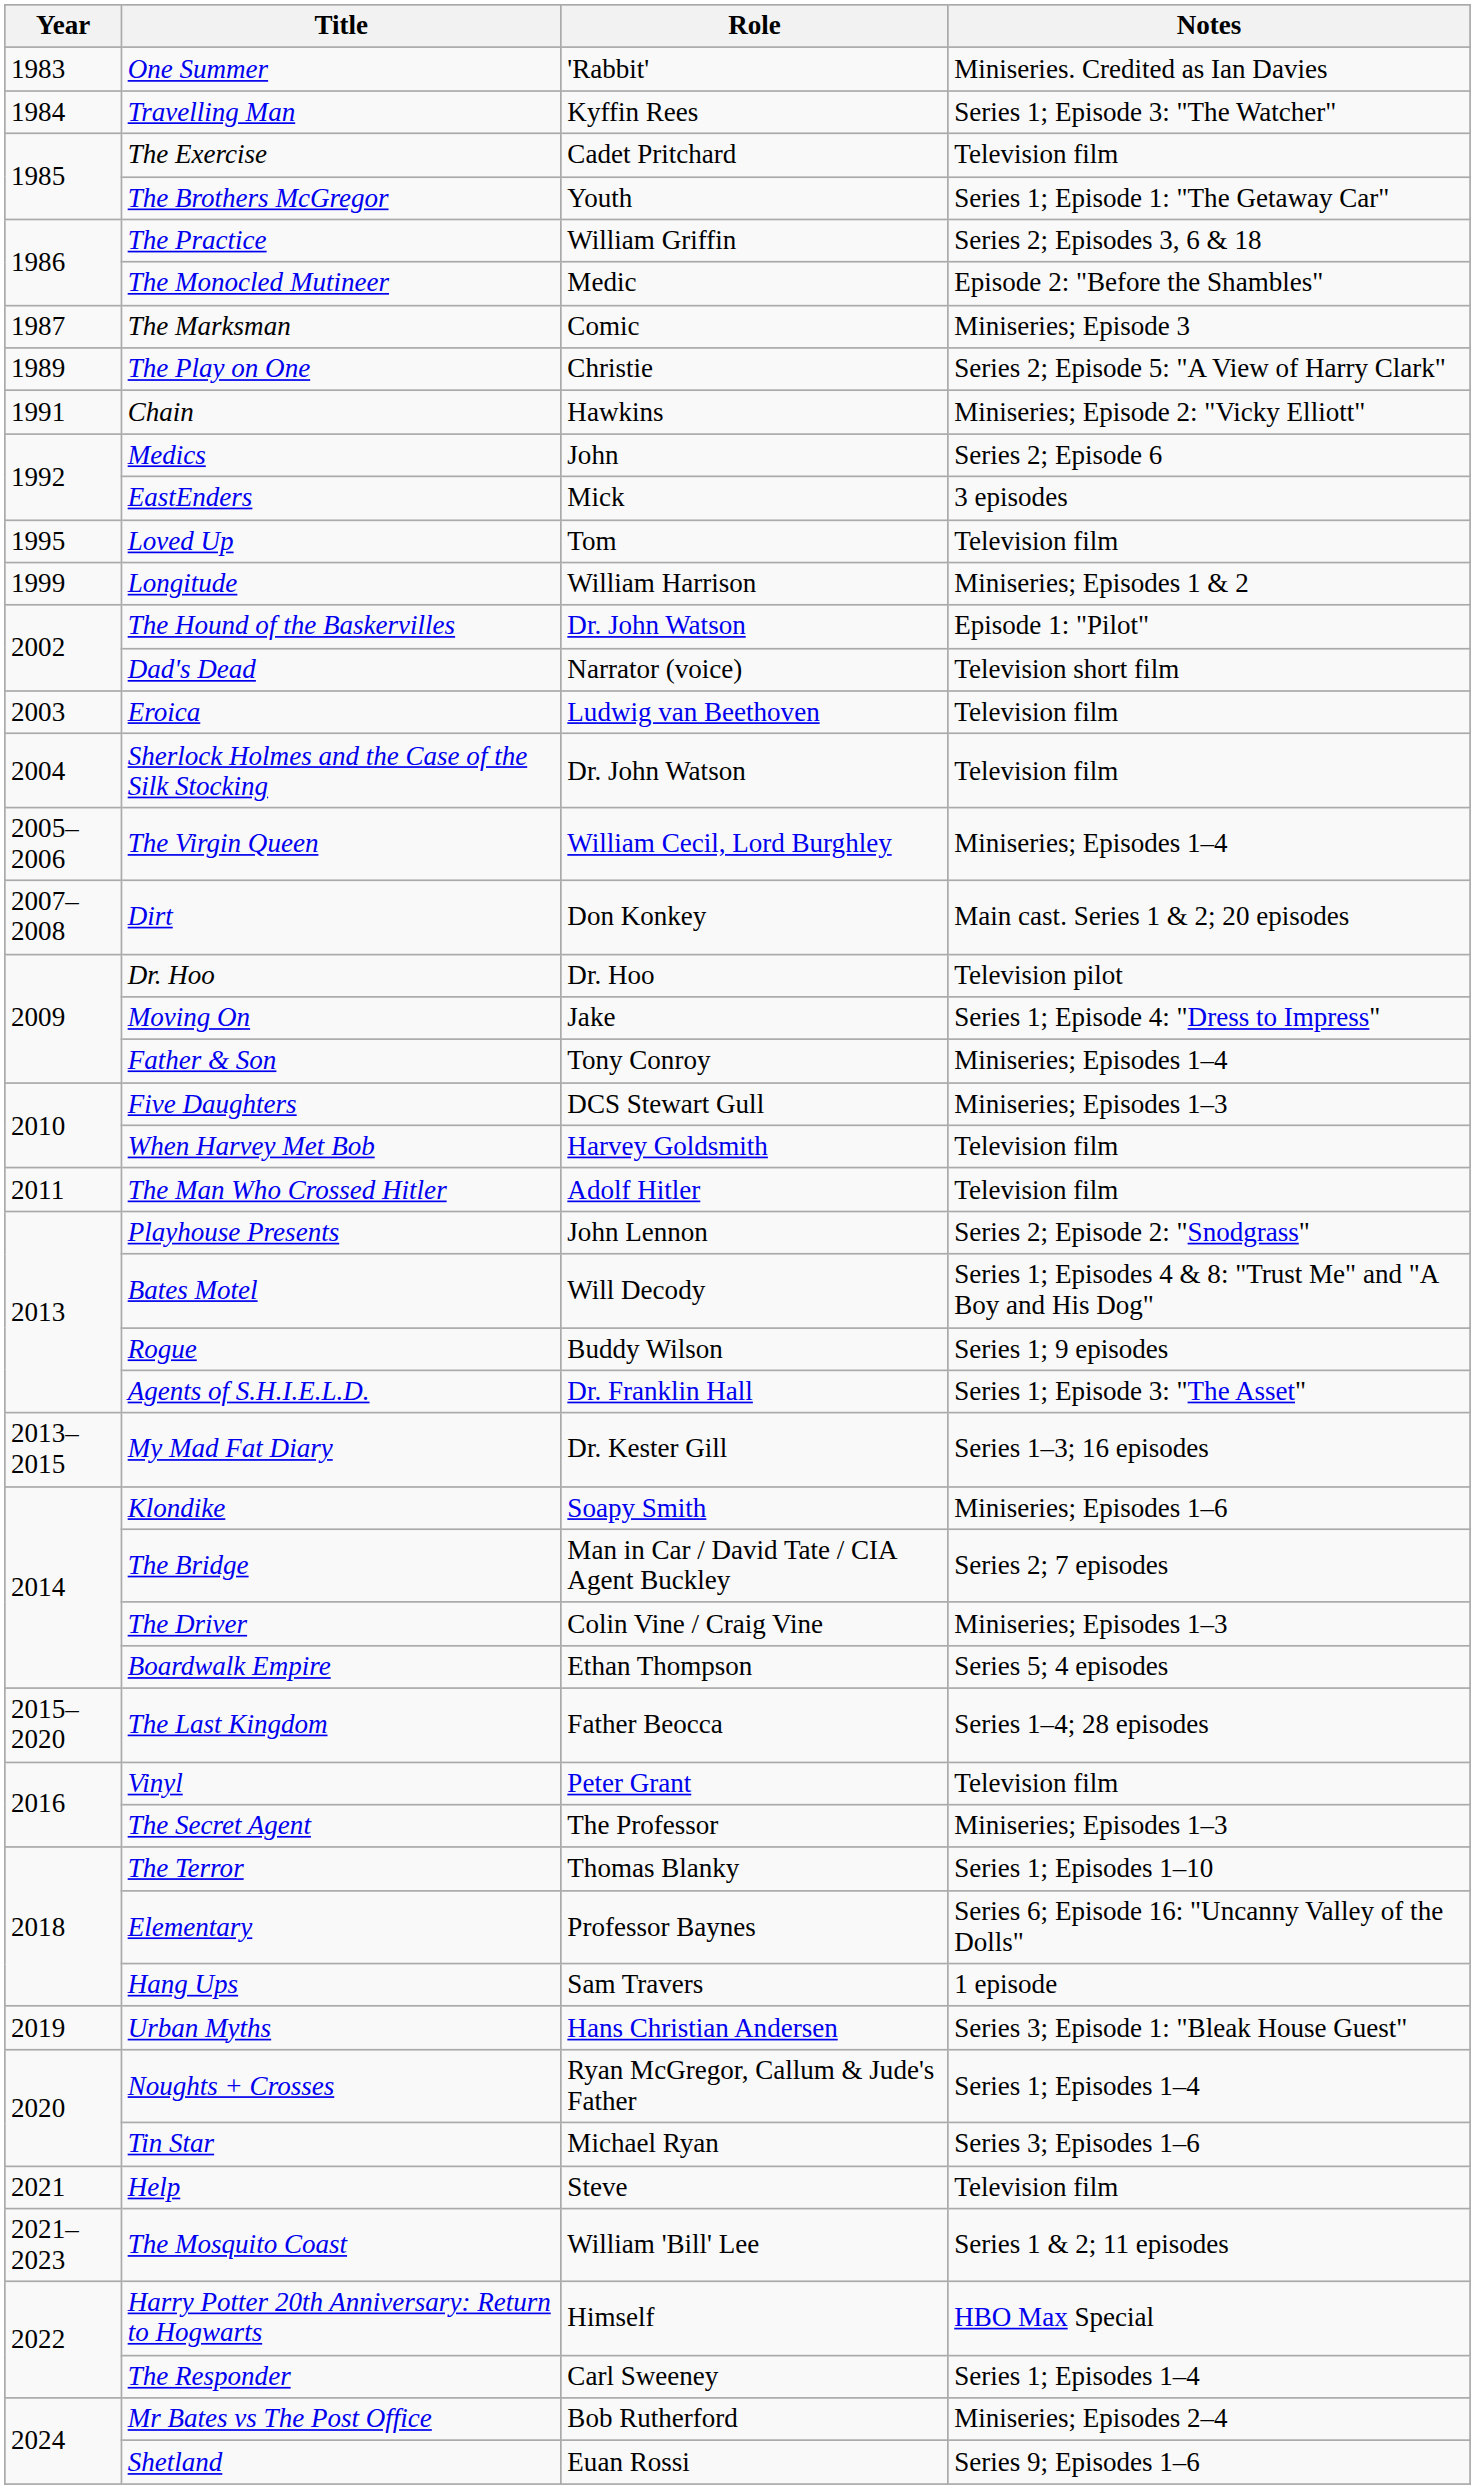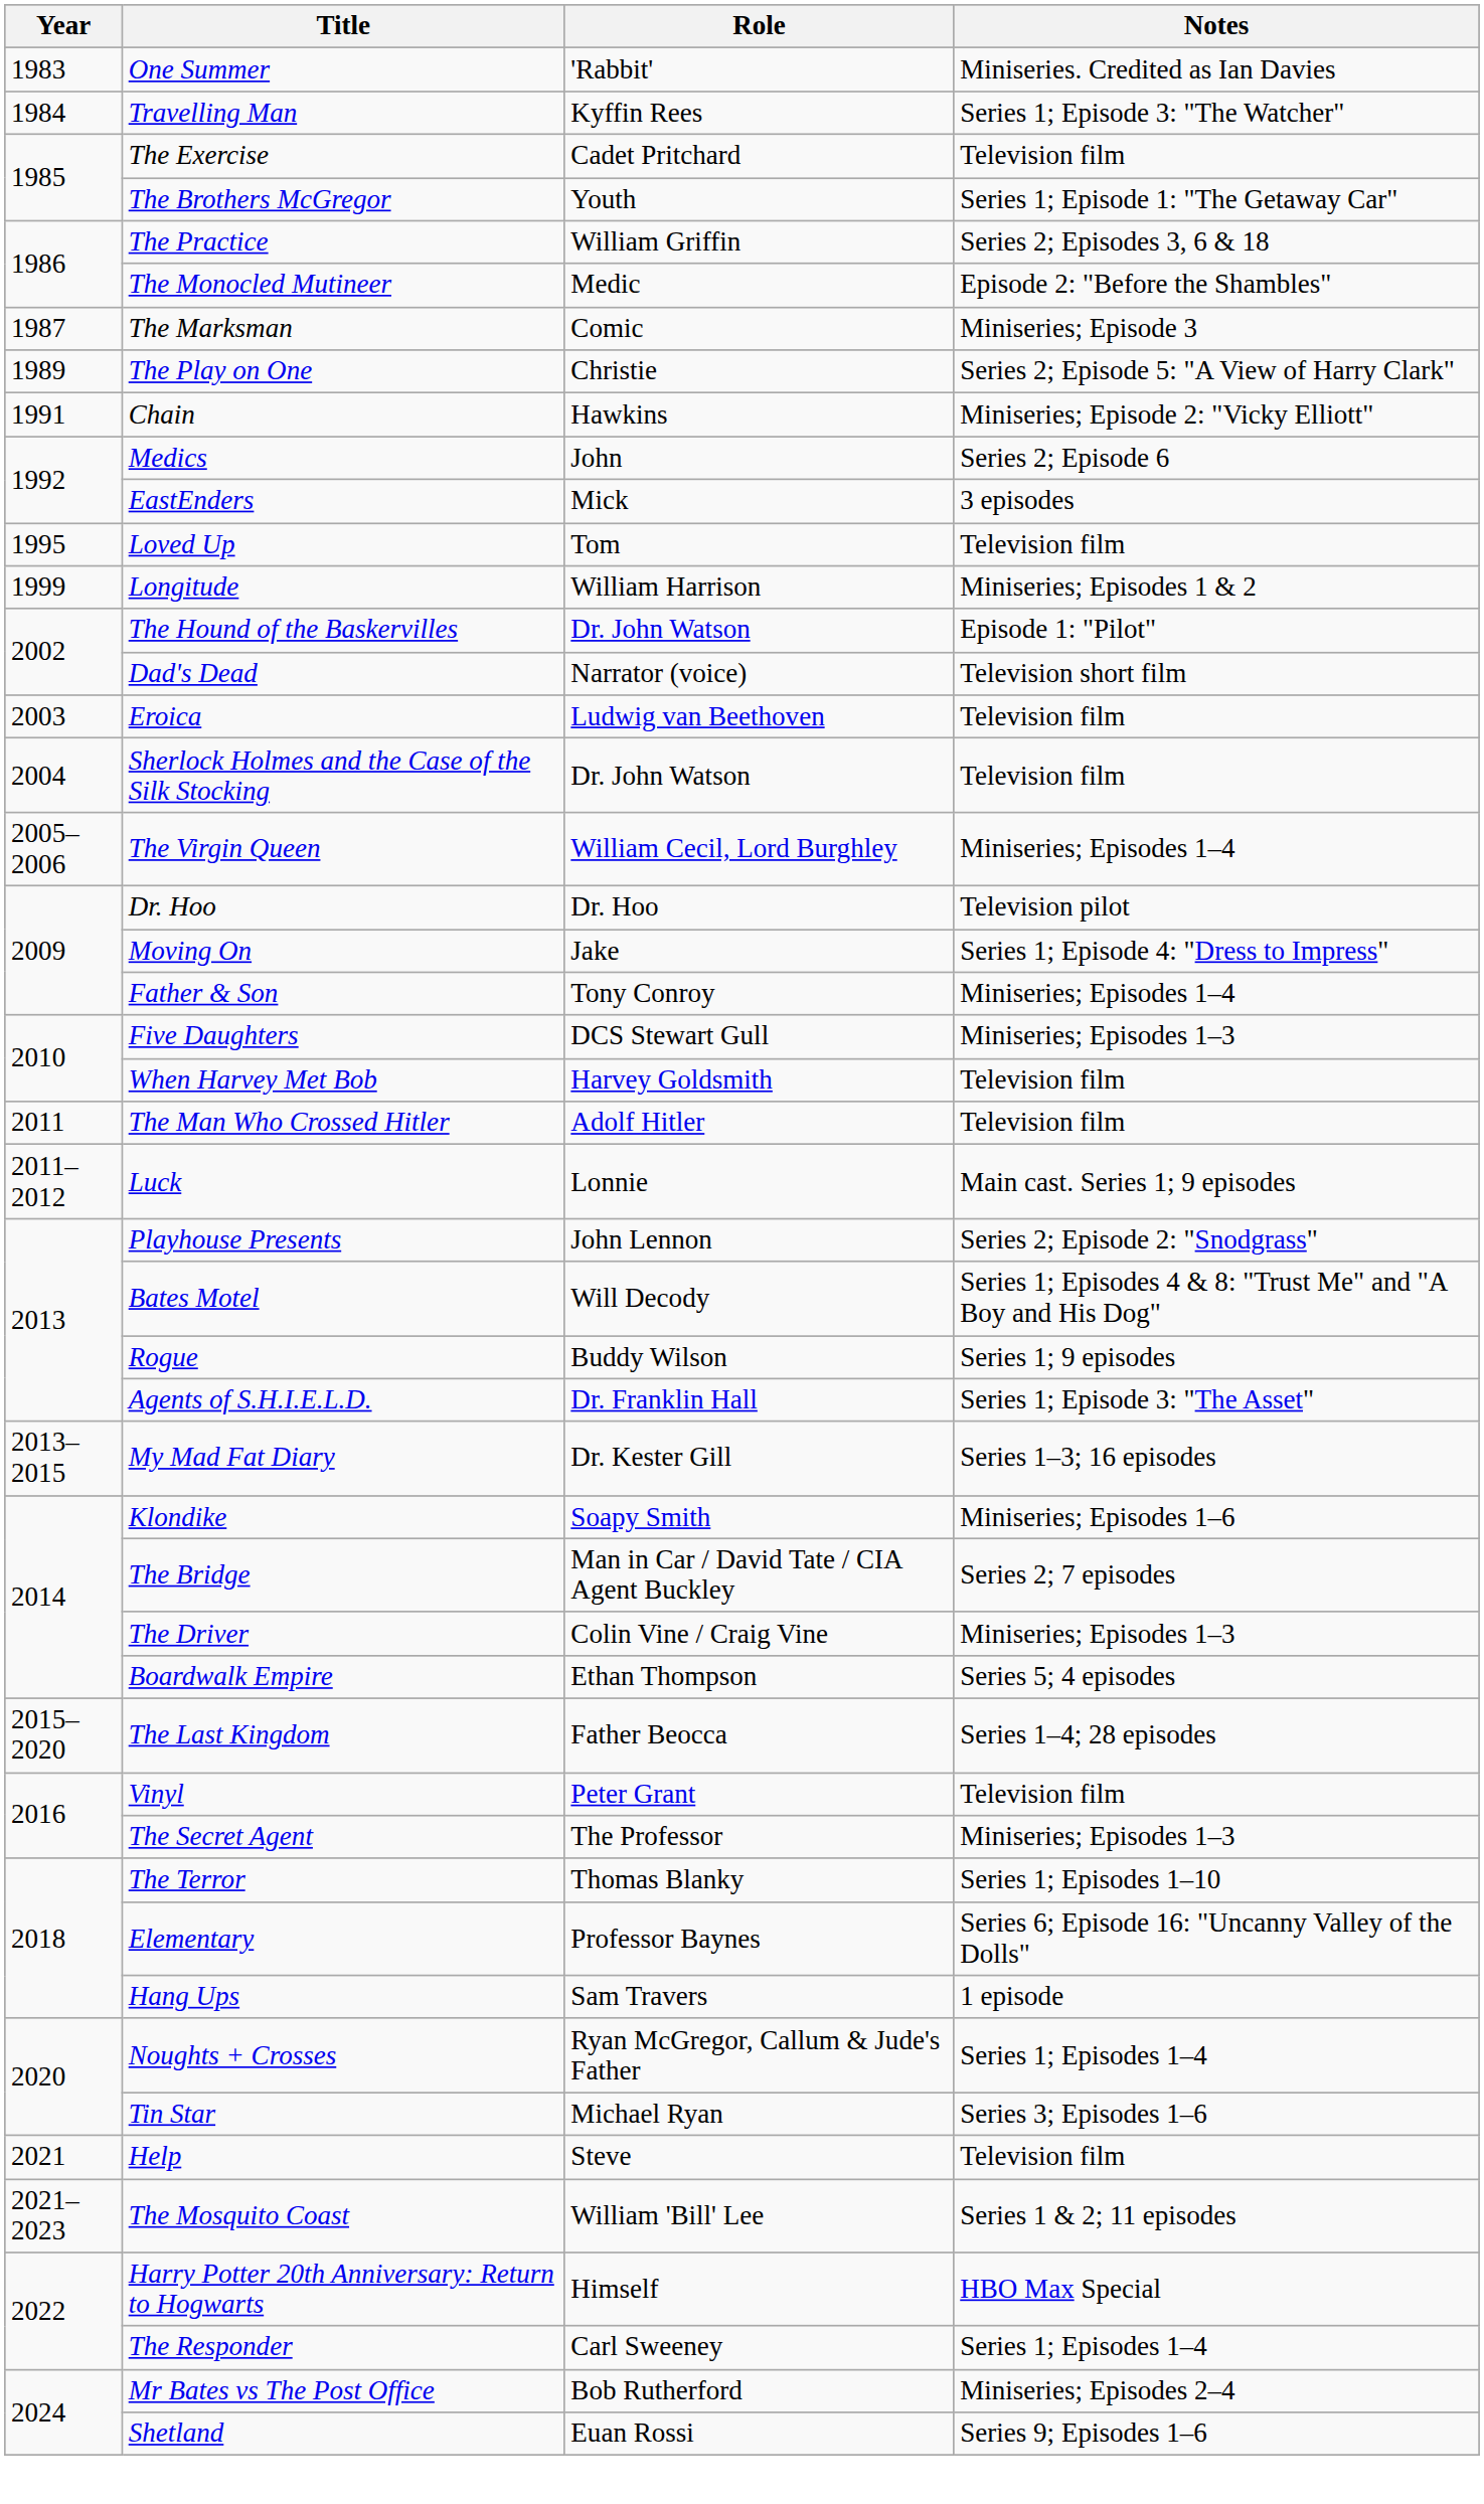- row: 2007–2008 | Dirt | Don Konkey | Main cast. Series 1 & 2; 20 episodes
+ row: 2011–2012 | Luck | Lonnie | Main cast. Series 1; 9 episodes
- row: 2019 | Urban Myths | Hans Christian Andersen | Series 3; Episode 1: "Bleak House Guest"
